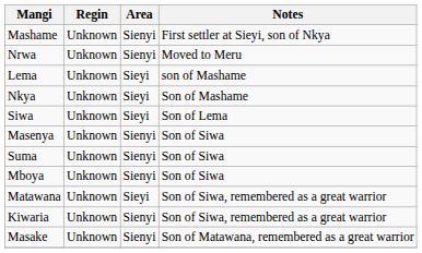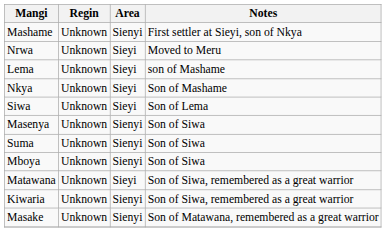Nrwa | Area: Sienyi -> Sieyi
